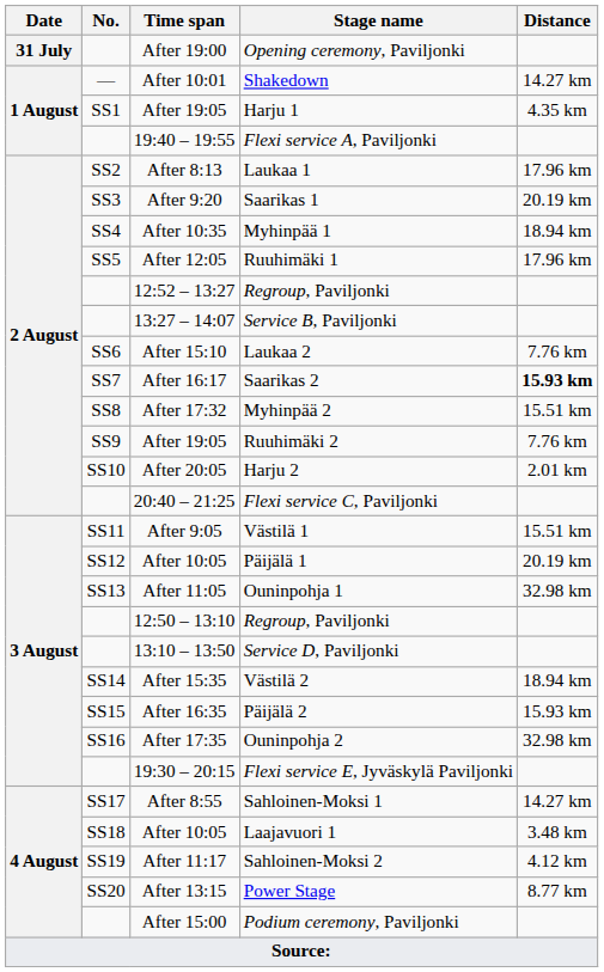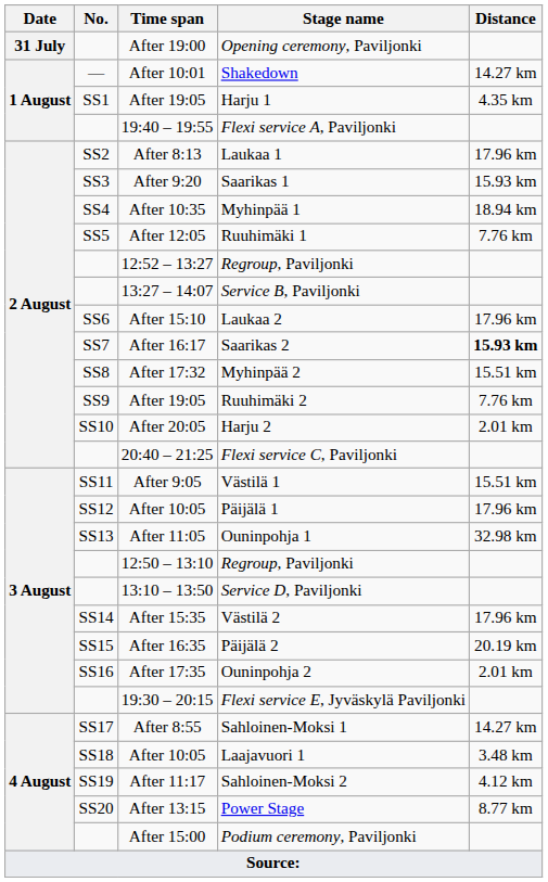Saarikas 1 | Distance: 20.19 km -> 15.93 km
Ruuhimäki 1 | Distance: 17.96 km -> 7.76 km
Laukaa 2 | Distance: 7.76 km -> 17.96 km
Päijälä 1 | Distance: 20.19 km -> 17.96 km
Västilä 2 | Distance: 18.94 km -> 17.96 km
Päijälä 2 | Distance: 15.93 km -> 20.19 km
Ouninpohja 2 | Distance: 32.98 km -> 2.01 km
